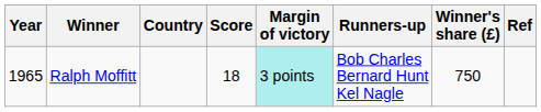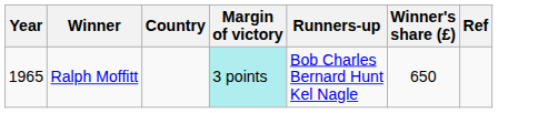- column: Score | 18
Ralph Moffitt | Winner's share (£): 750 -> 650
